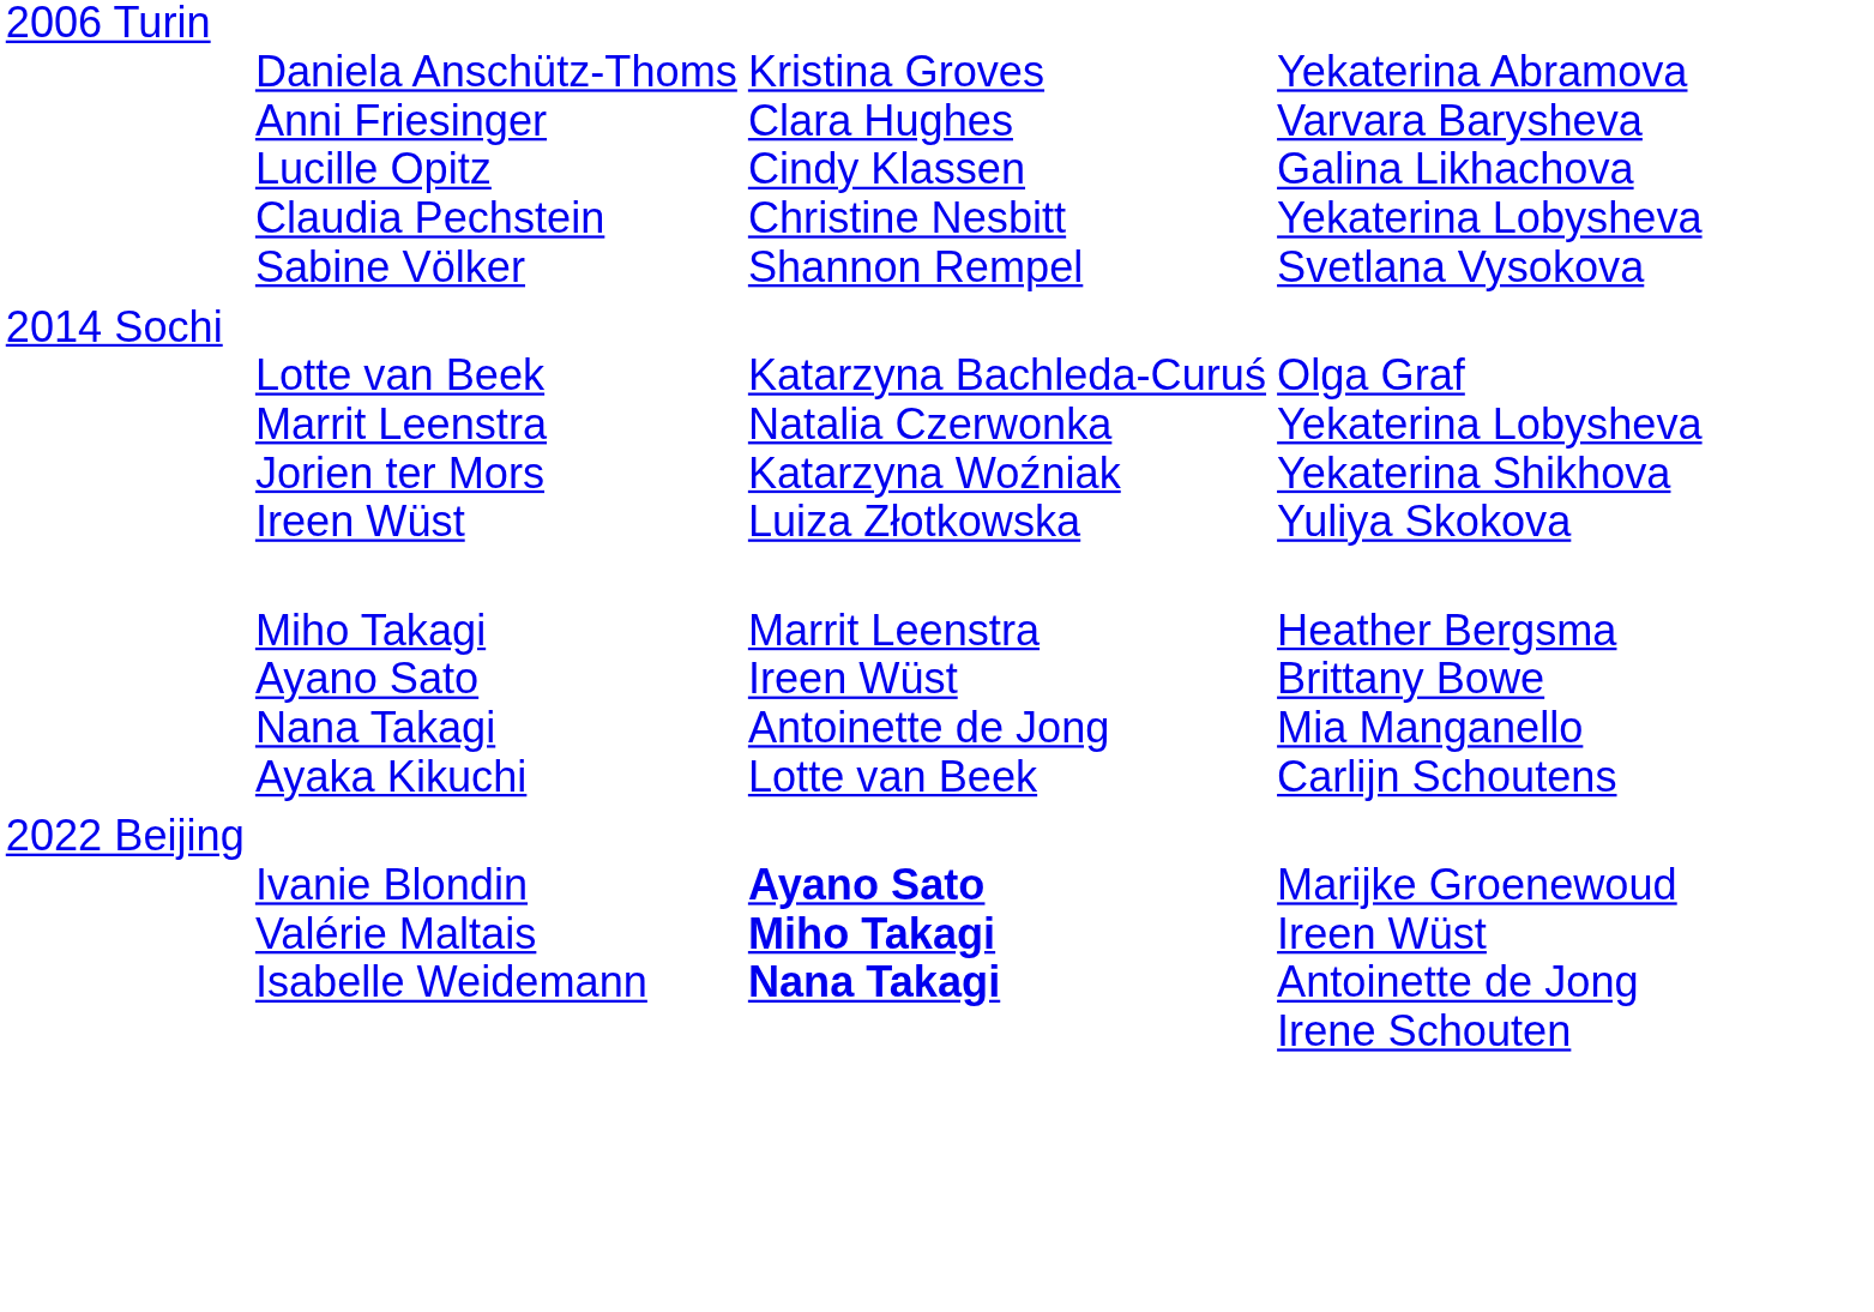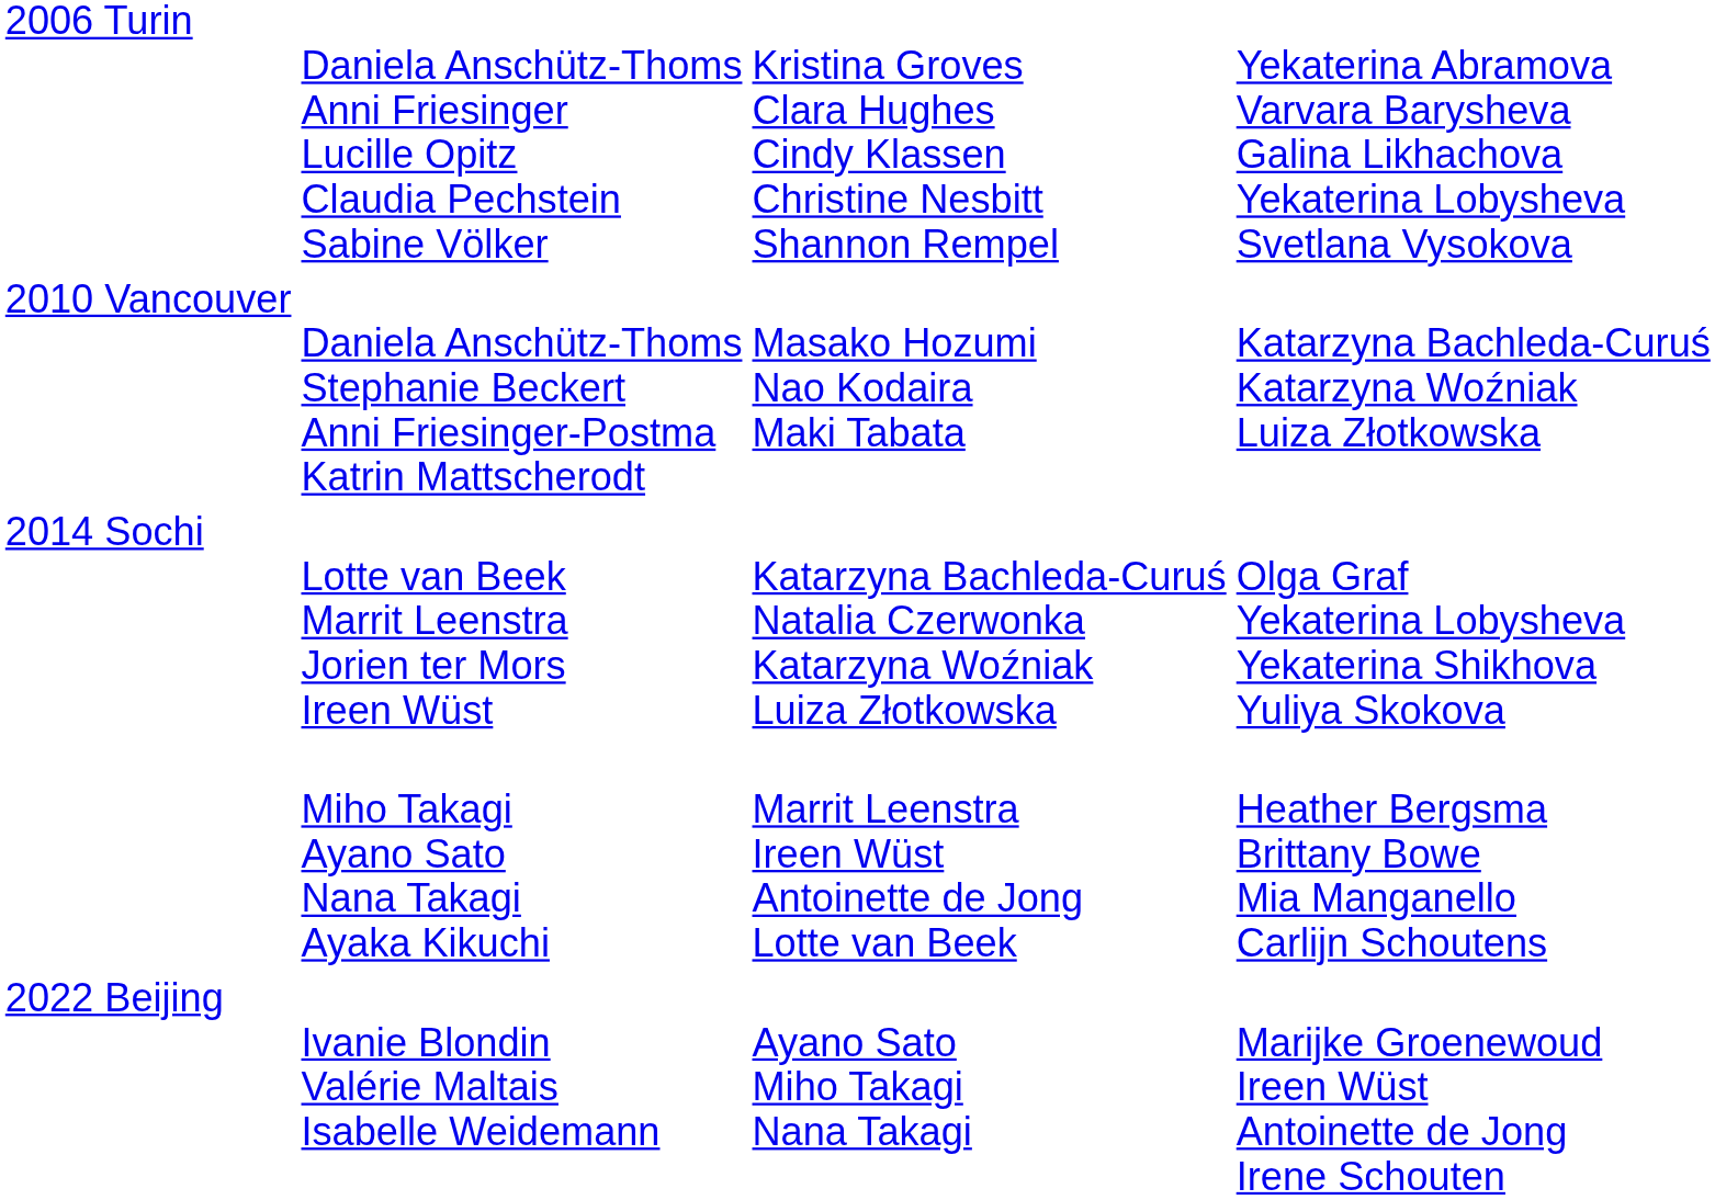+ row: 2010 Vancouver | Daniela Anschütz-Thoms Stephanie Beckert Anni Friesinger-Postma Katrin Mattscherodt | Masako Hozumi Nao Kodaira Maki Tabata | Katarzyna Bachleda-Curuś Katarzyna Woźniak Luiza Złotkowska
2022 Beijing | column 3: bold -> normal
